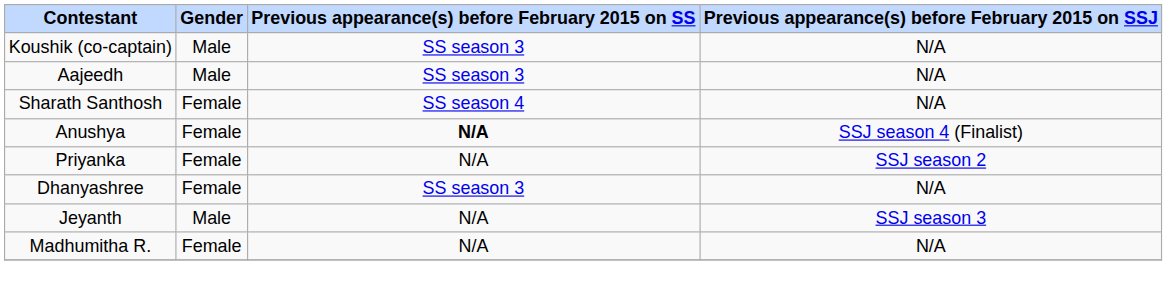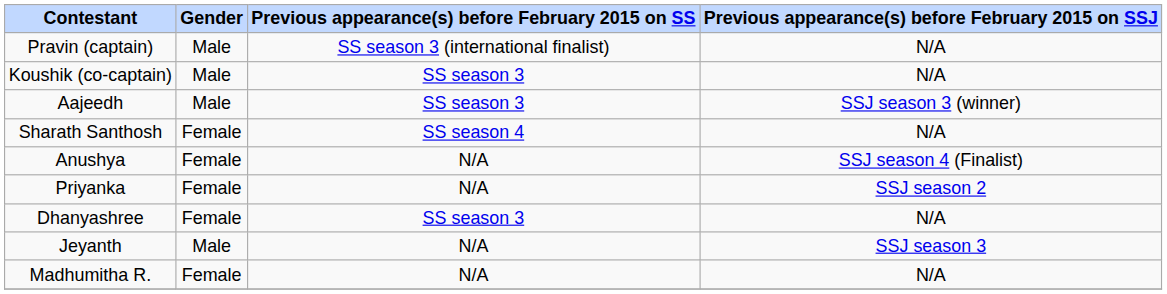+ row: Pravin (captain) | Male | SS season 3 (international finalist) | N/A
Aajeedh | Previous appearance(s) before February 2015 on SSJ: N/A -> SSJ season 3 (winner)
Anushya | Previous appearance(s) before February 2015 on SS: bold -> normal
